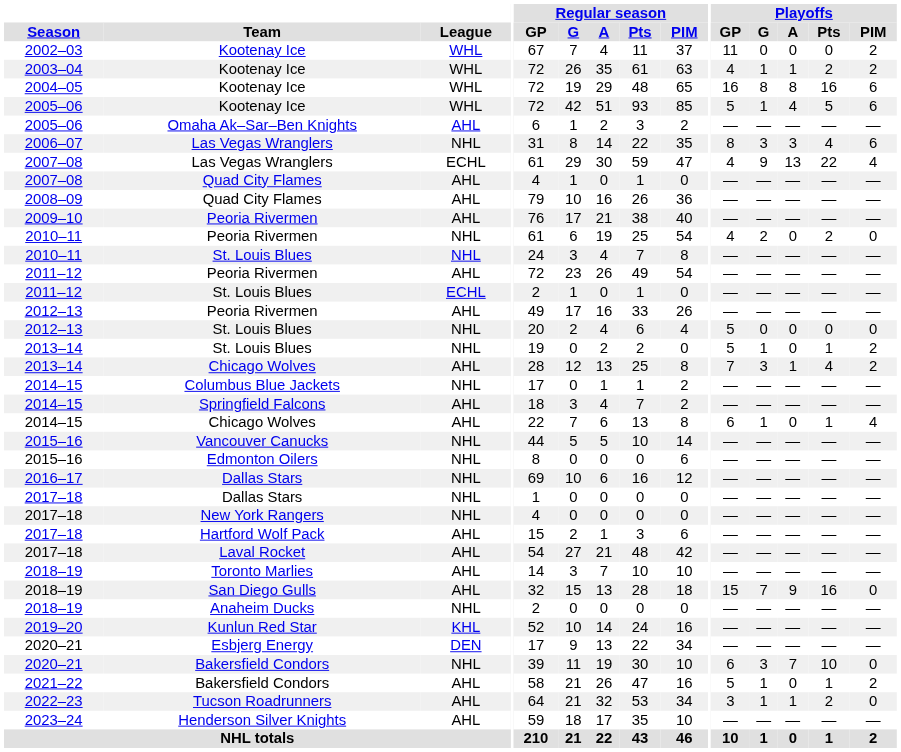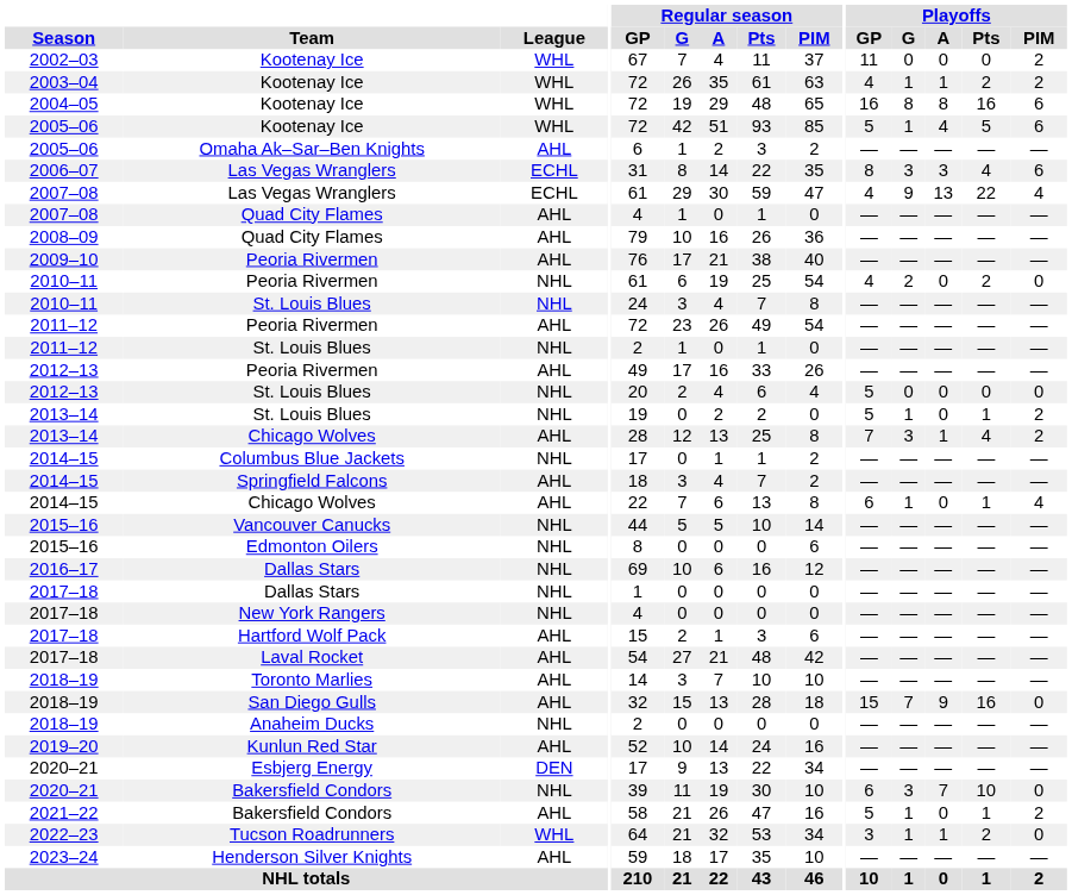2006–07 / Las Vegas Wranglers | League: NHL -> ECHL
2011–12 / St. Louis Blues | League: ECHL -> NHL
Kunlun Red Star | League: KHL -> AHL
Tucson Roadrunners | League: AHL -> WHL
